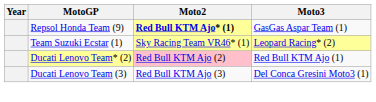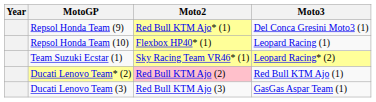Repsol Honda Team (9) | Moto2: bold -> normal
Repsol Honda Team (9) | Moto3: GasGas Aspar Team (1) -> Del Conca Gresini Moto3 (1)
+ row: Repsol Honda Team (10) | Flexbox HP40* (1) | Leopard Racing (1)
Ducati Lenovo Team (3) | Moto3: Del Conca Gresini Moto3 (1) -> GasGas Aspar Team (1)
